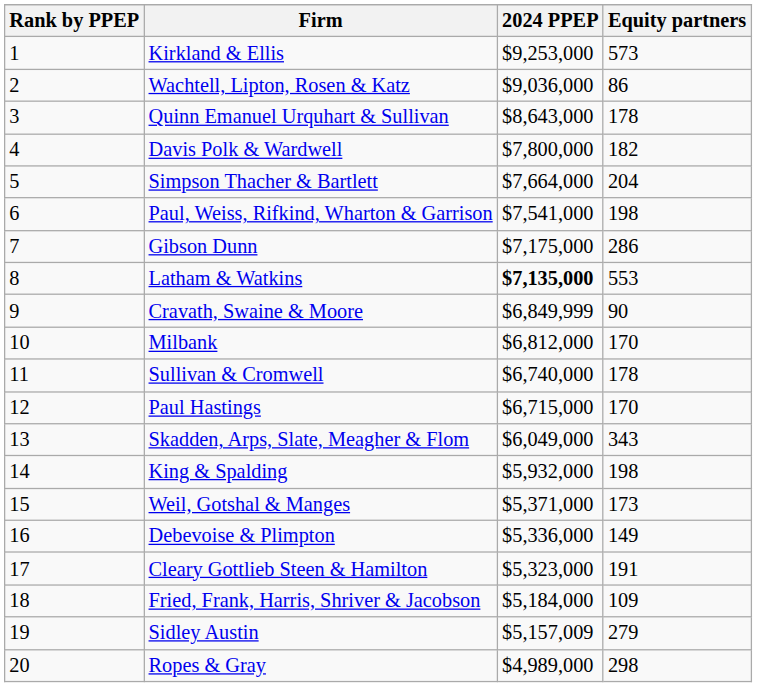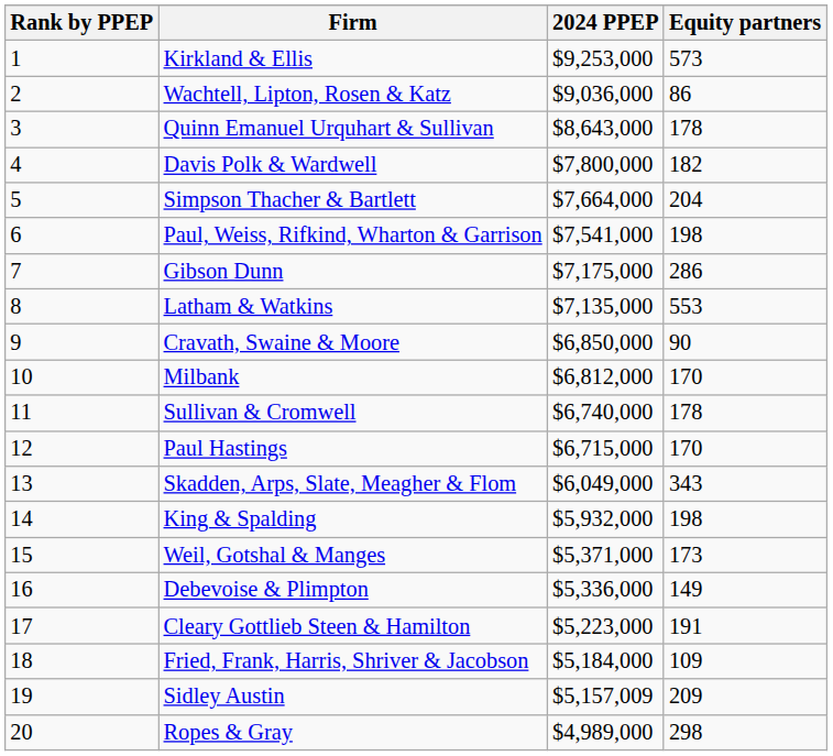Latham & Watkins | 2024 PPEP: bold -> normal
Cravath, Swaine & Moore | 2024 PPEP: $6,849,999 -> $6,850,000
Cleary Gottlieb Steen & Hamilton | 2024 PPEP: $5,323,000 -> $5,223,000
Sidley Austin | Equity partners: 279 -> 209
